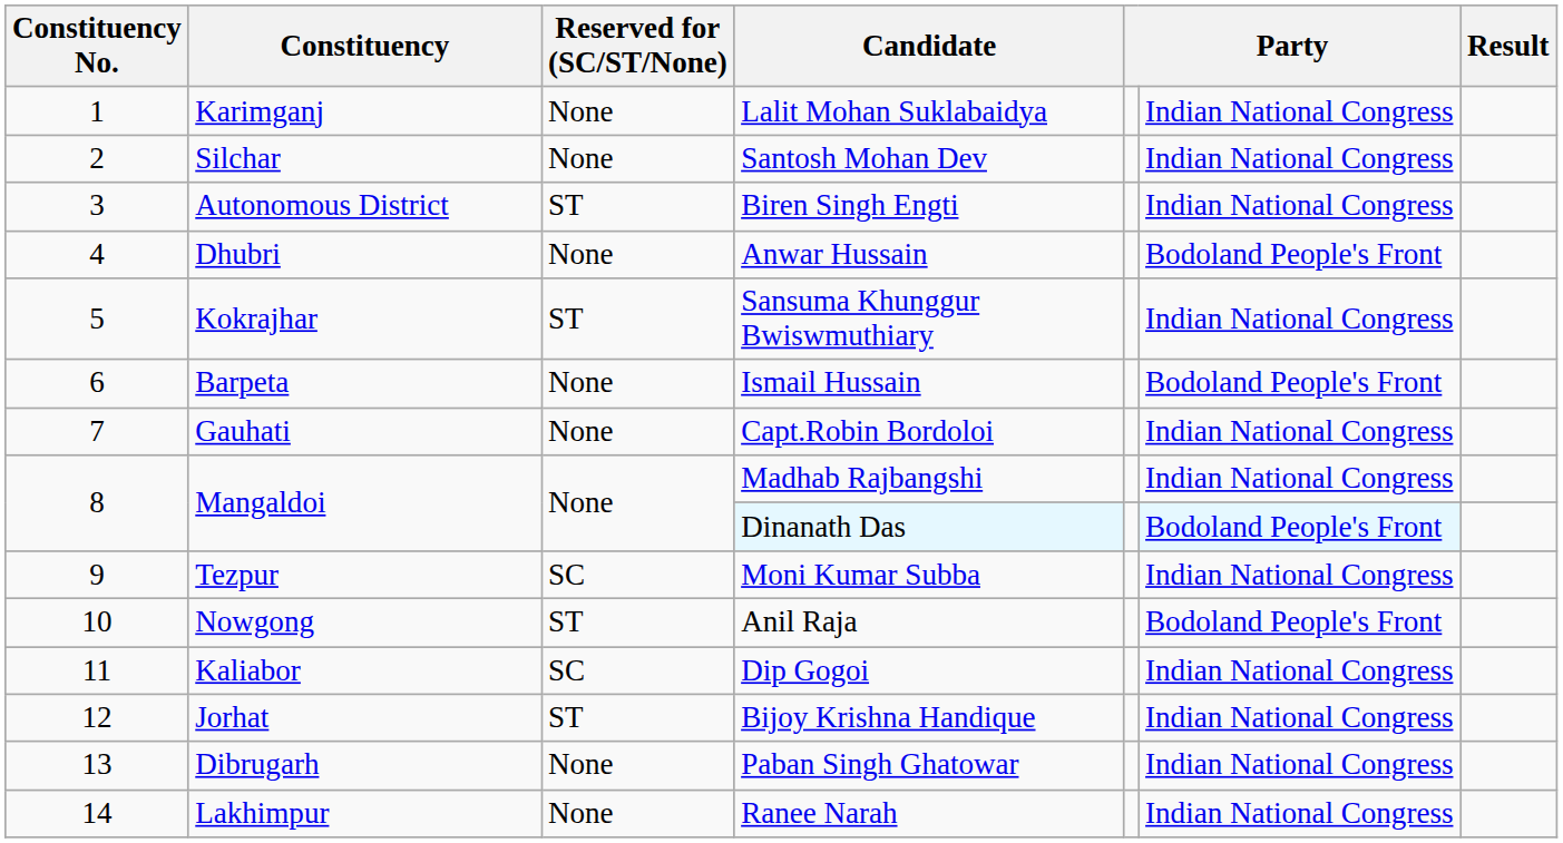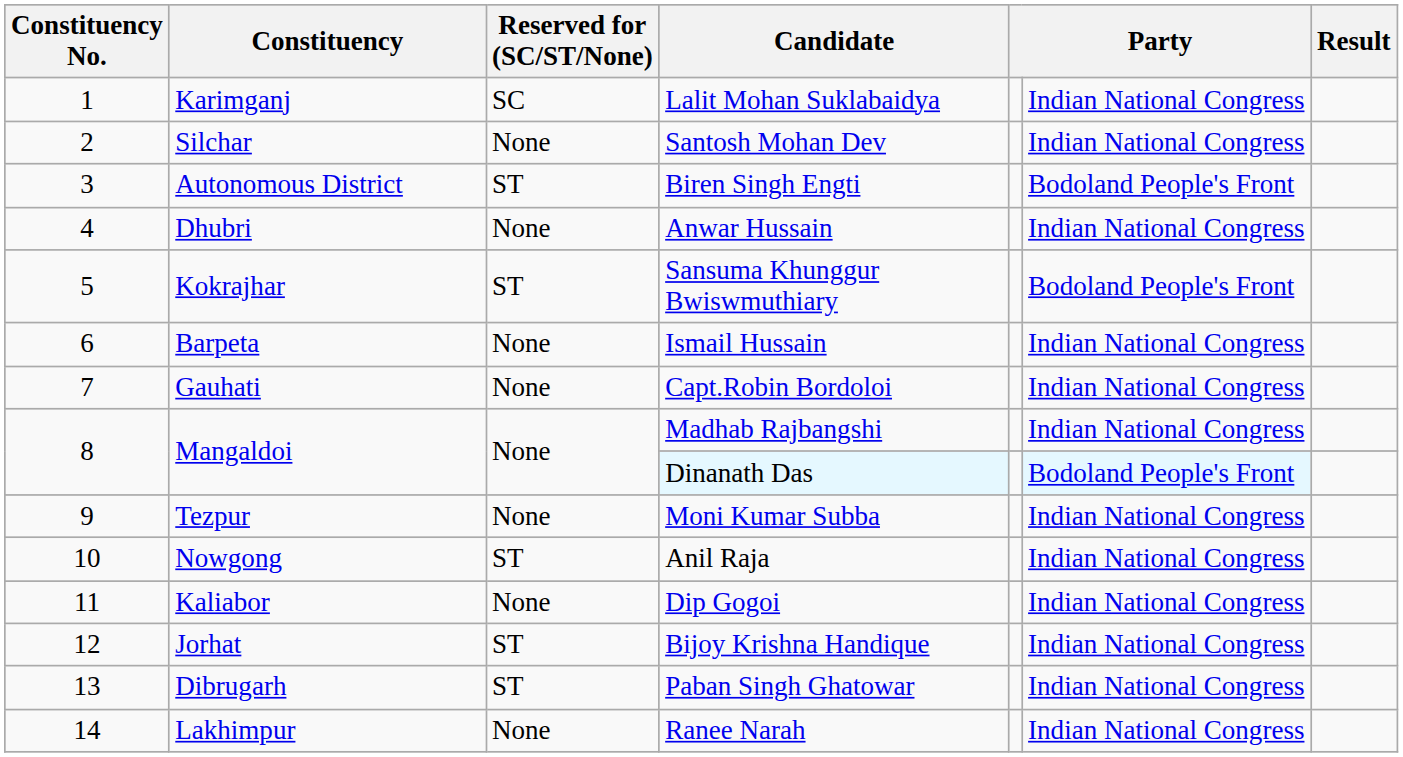Lalit Mohan Suklabaidya | Reserved for (SC/ST/None): None -> SC
Biren Singh Engti | column 6: Indian National Congress -> Bodoland People's Front
Anwar Hussain | column 6: Bodoland People's Front -> Indian National Congress
Sansuma Khunggur Bwiswmuthiary | column 6: Indian National Congress -> Bodoland People's Front
Ismail Hussain | column 6: Bodoland People's Front -> Indian National Congress
Moni Kumar Subba | Reserved for (SC/ST/None): SC -> None
Anil Raja | column 6: Bodoland People's Front -> Indian National Congress
Dip Gogoi | Reserved for (SC/ST/None): SC -> None
Paban Singh Ghatowar | Reserved for (SC/ST/None): None -> ST
